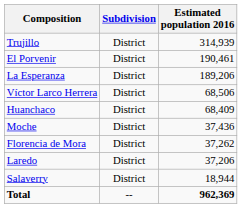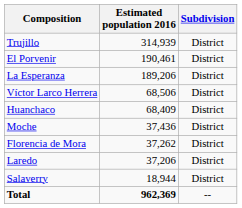columns swapped: Estimated population 2016 <-> Subdivision
